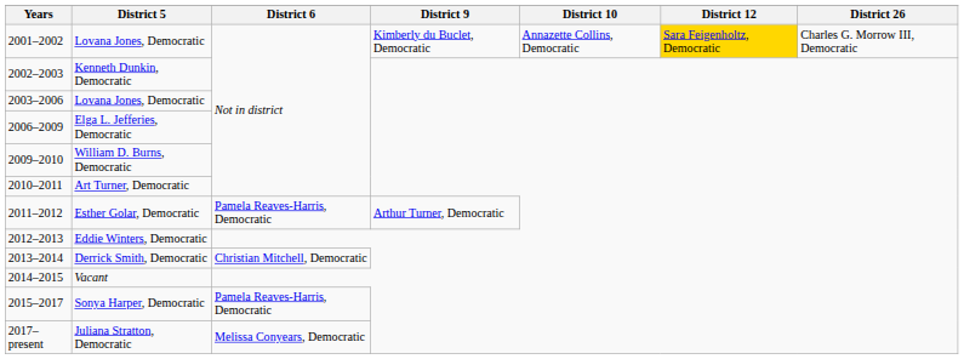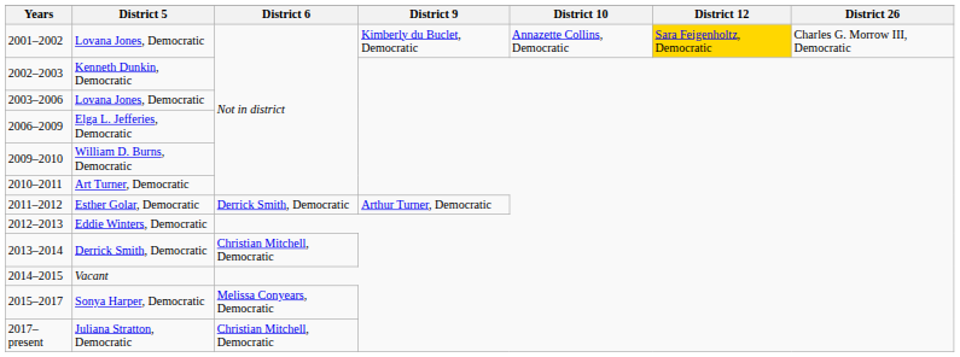Esther Golar, Democratic | District 6: Pamela Reaves-Harris, Democratic -> Derrick Smith, Democratic
Sonya Harper, Democratic | District 6: Pamela Reaves-Harris, Democratic -> Melissa Conyears, Democratic
Juliana Stratton, Democratic | District 6: Melissa Conyears, Democratic -> Christian Mitchell, Democratic
